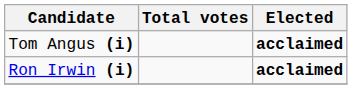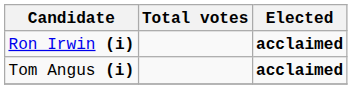rows swapped: Tom Angus (i) <-> Ron Irwin (i)
